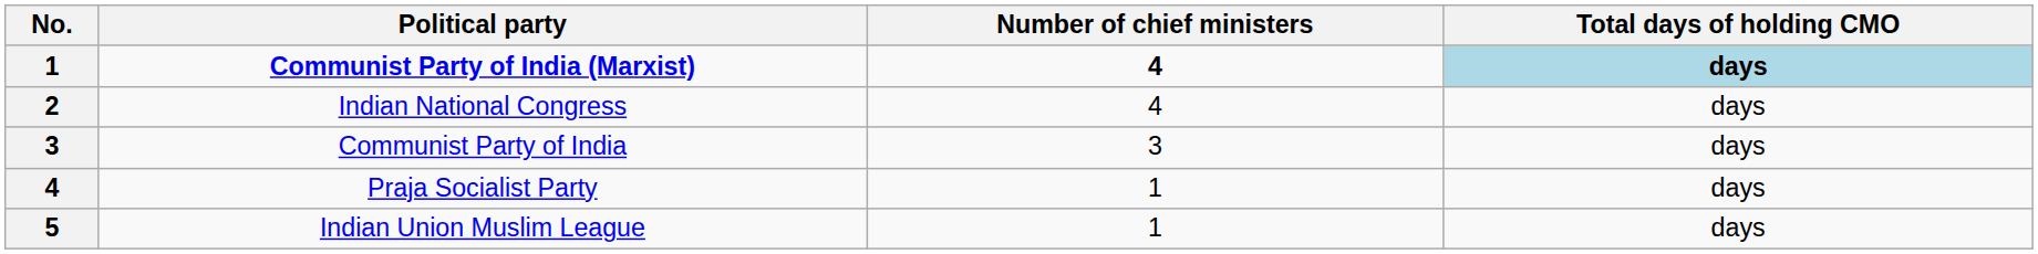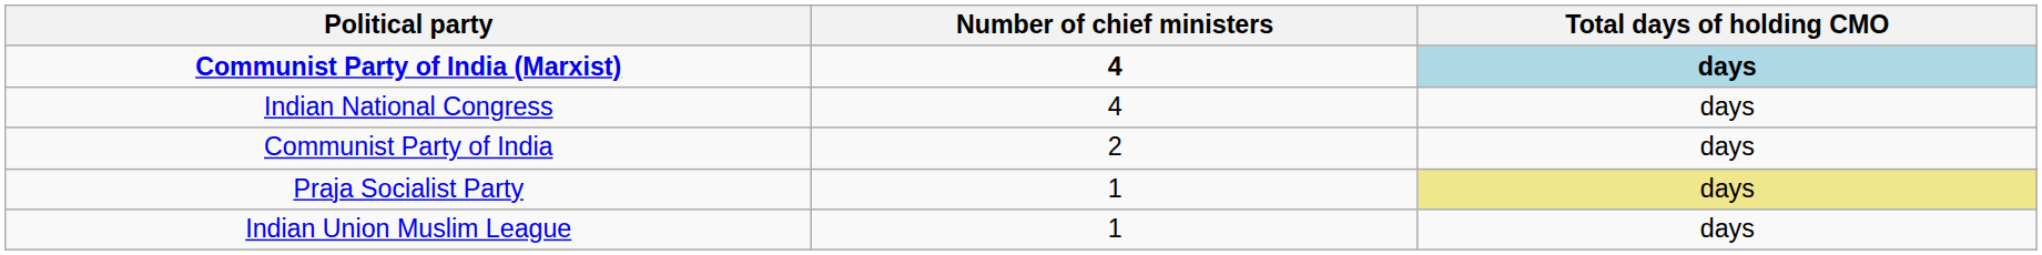- column: No. | 1 | 2 | 3 | 4 | 5
Communist Party of India | Number of chief ministers: 3 -> 2
Praja Socialist Party | Total days of holding CMO: no background -> khaki background
